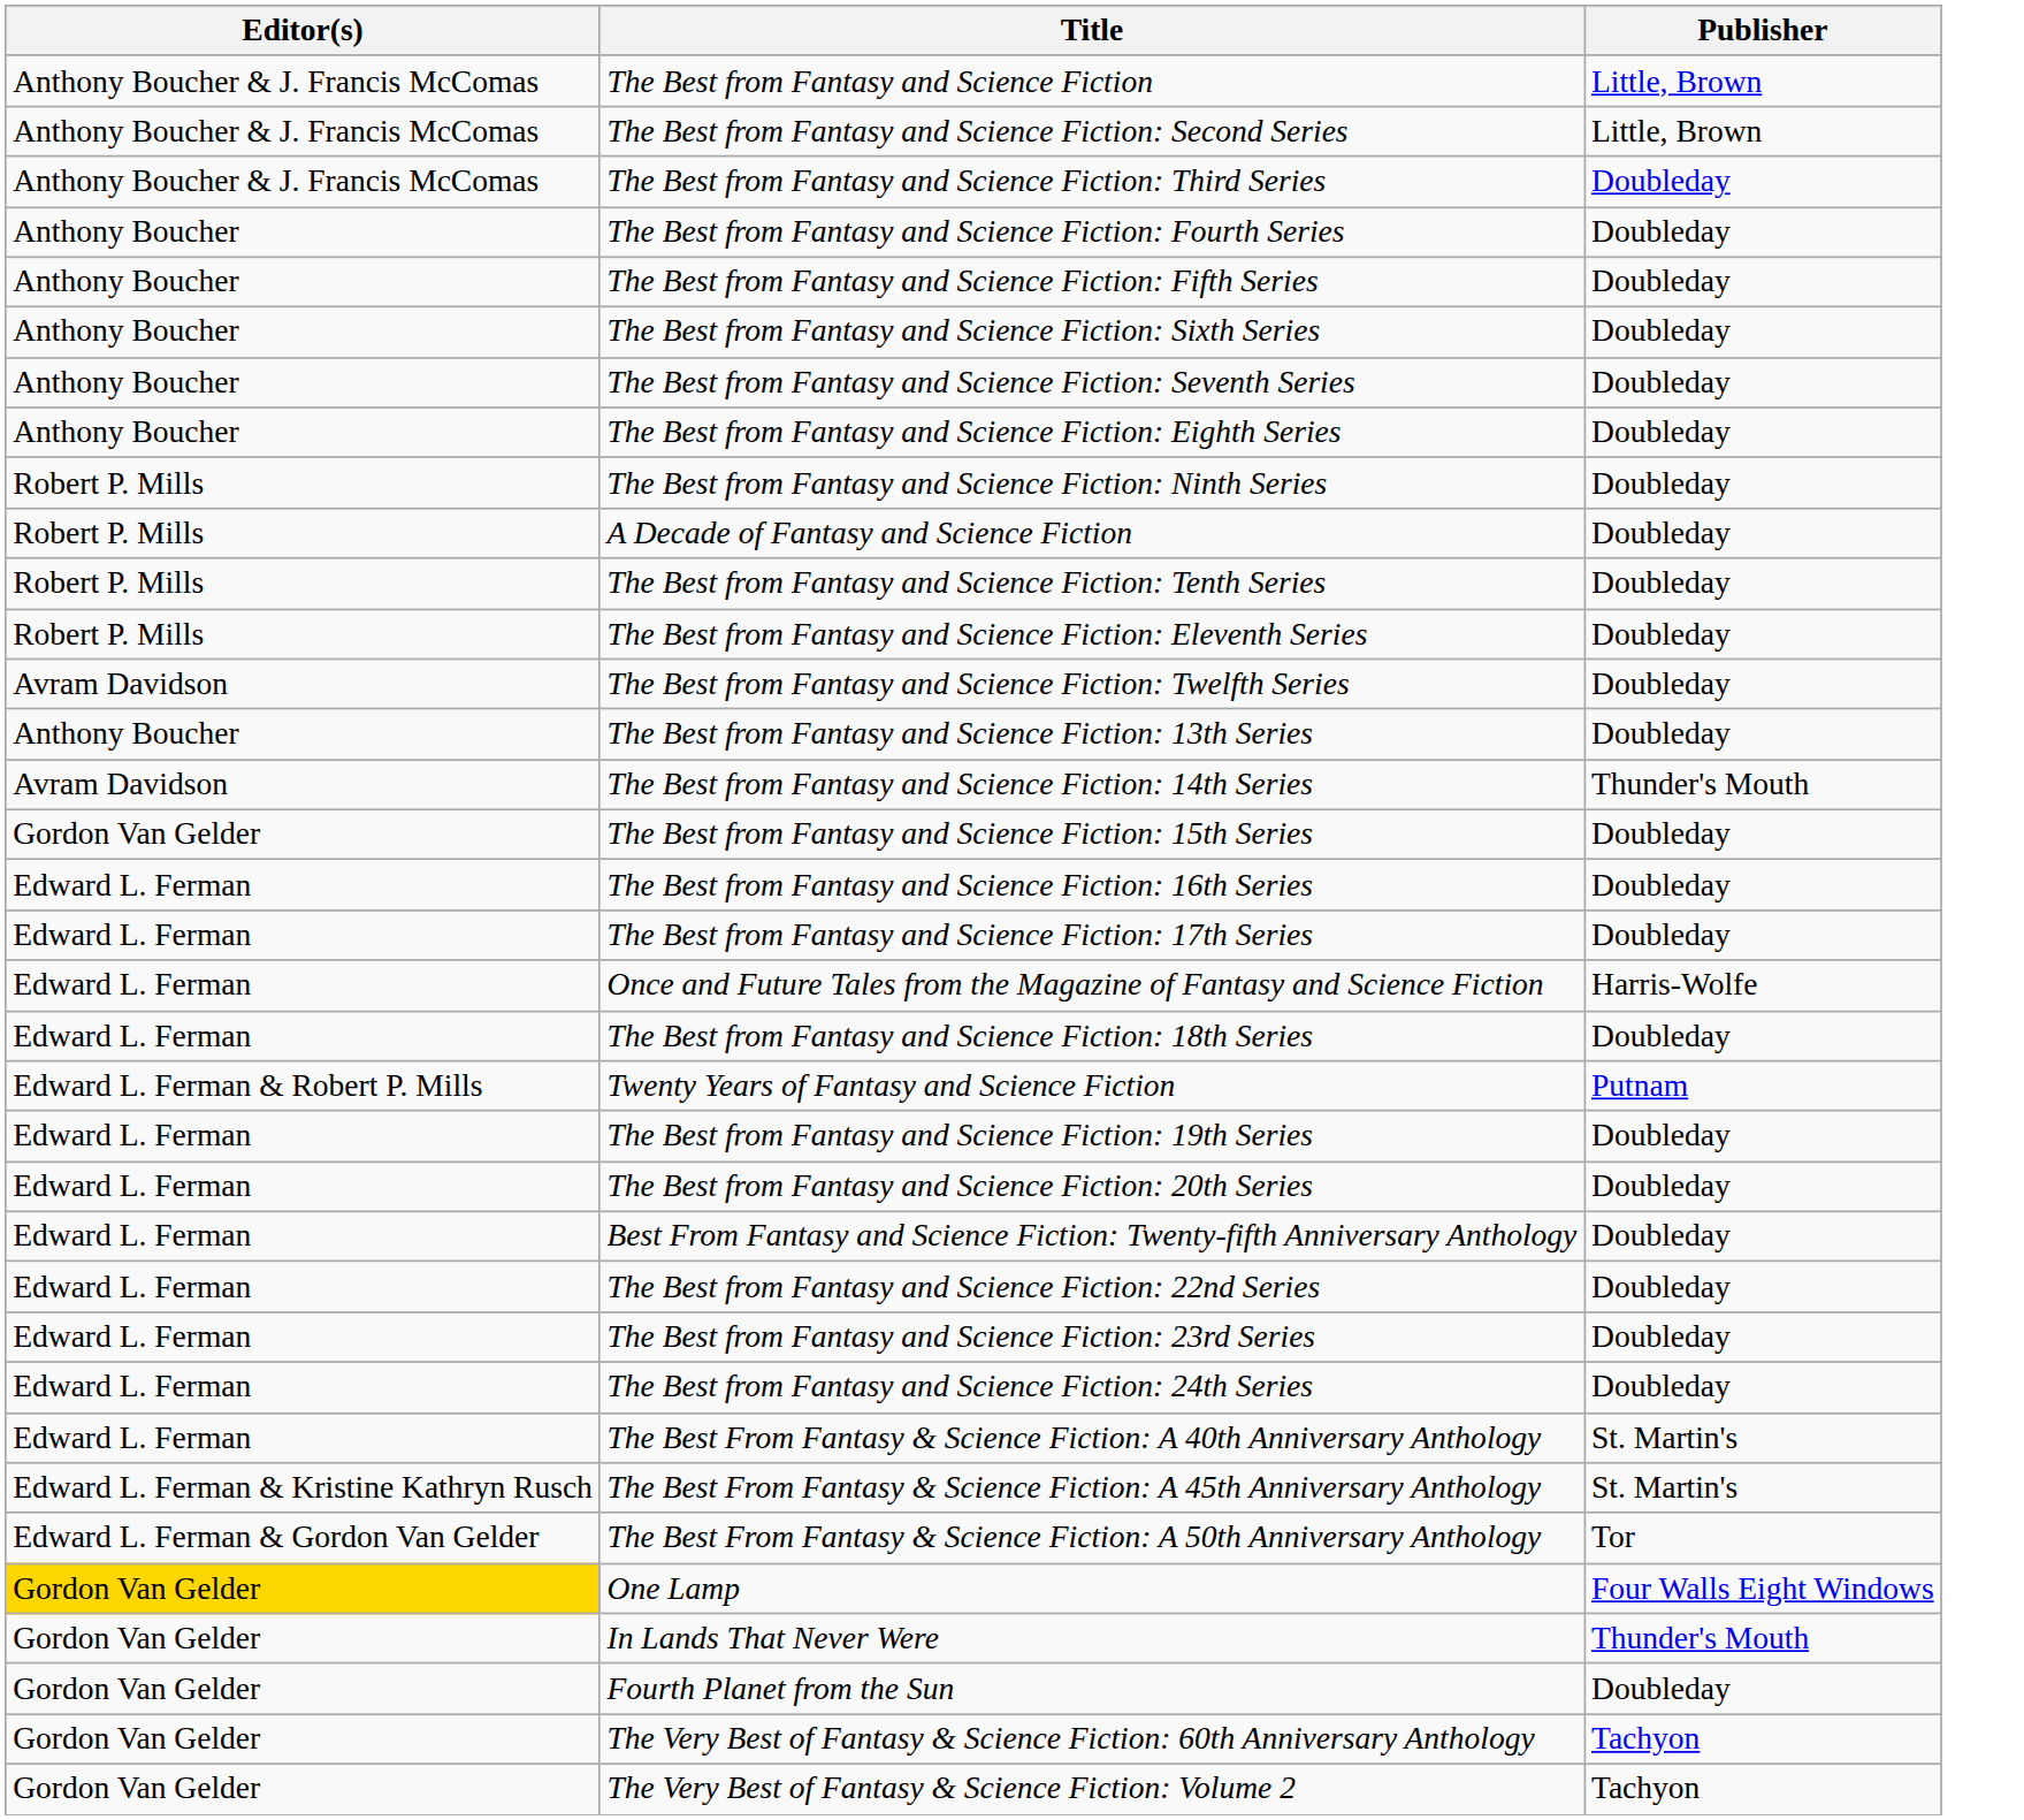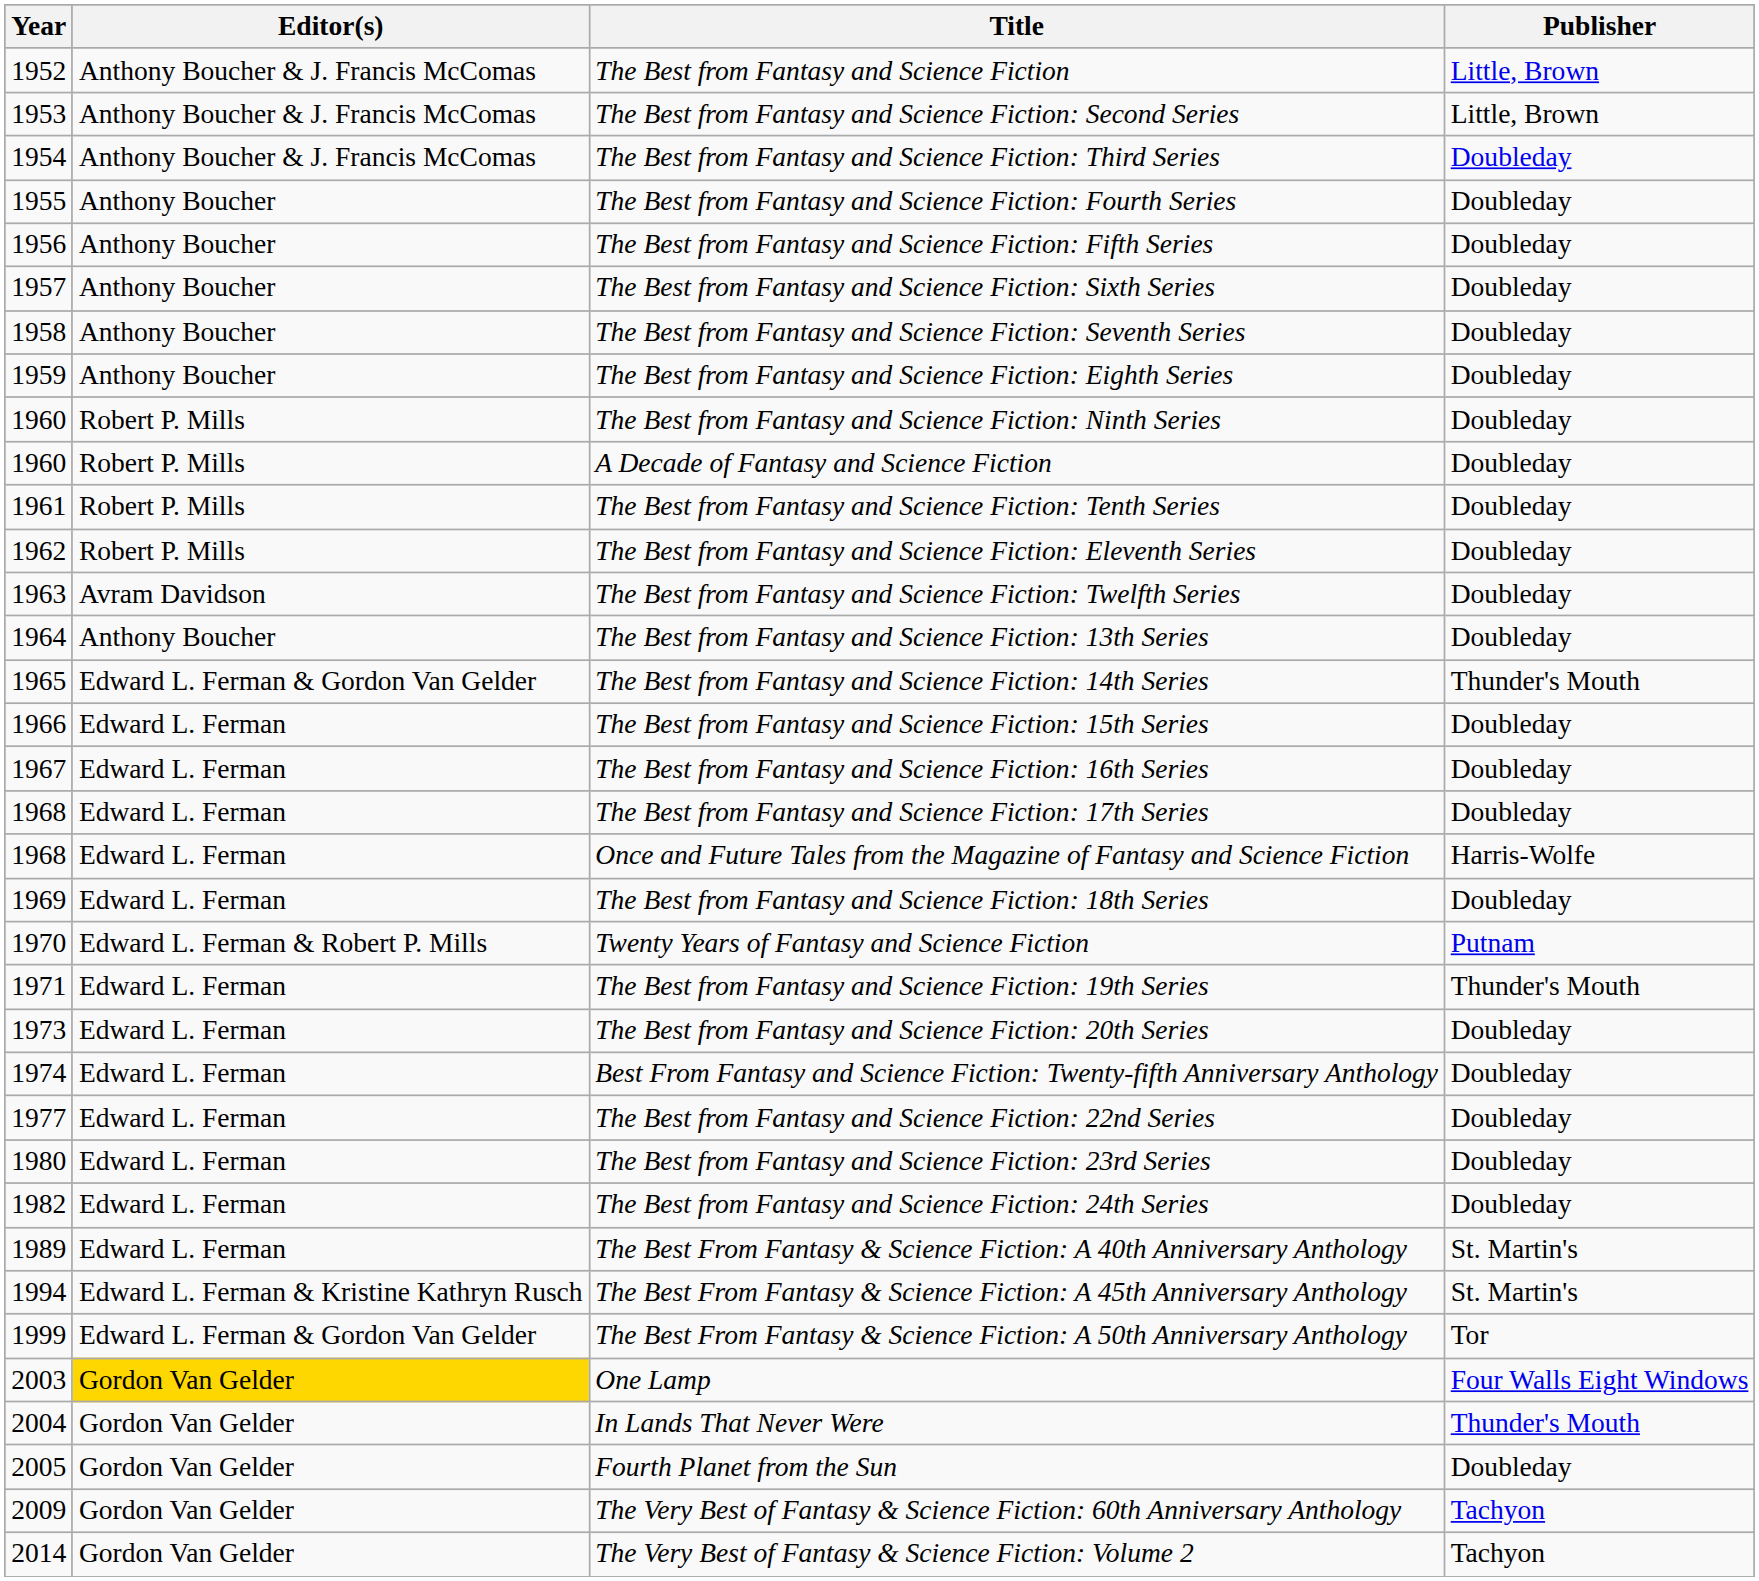+ column: Year | 1952 | 1953 | 1954 | 1955 | 1956 | 1957 | 1958 | 1959 | 1960 | 1960 | 1961 | 1962 | 1963 | 1964 | 1965 | 1966 | 1967 | 1968 | 1968 | 1969 | 1970 | 1971 | 1973 | 1974 | 1977 | 1980 | 1982 | 1989 | 1994 | 1999 | 2003 | 2004 | 2005 | 2009 | 2014
The Best from Fantasy and Science Fiction: 14th Series | Editor(s): Avram Davidson -> Edward L. Ferman & Gordon Van Gelder
The Best from Fantasy and Science Fiction: 15th Series | Editor(s): Gordon Van Gelder -> Edward L. Ferman
The Best from Fantasy and Science Fiction: 19th Series | Publisher: Doubleday -> Thunder's Mouth
